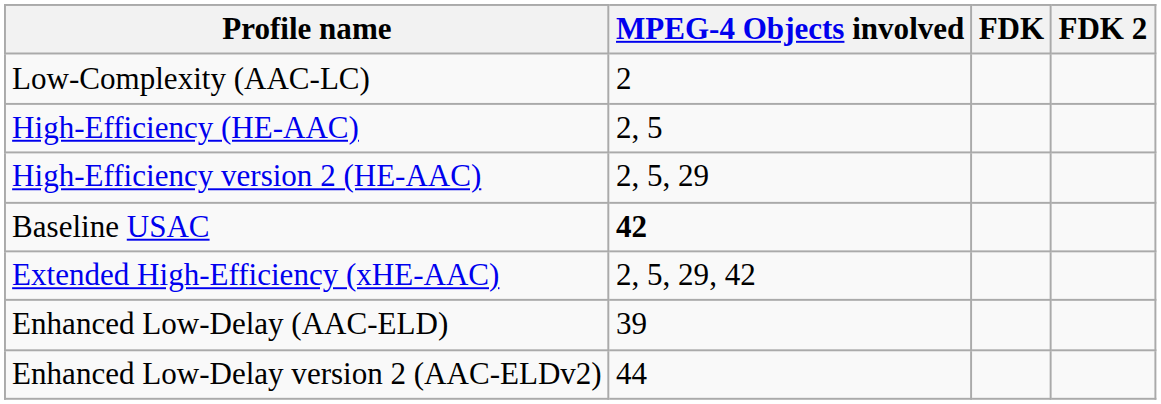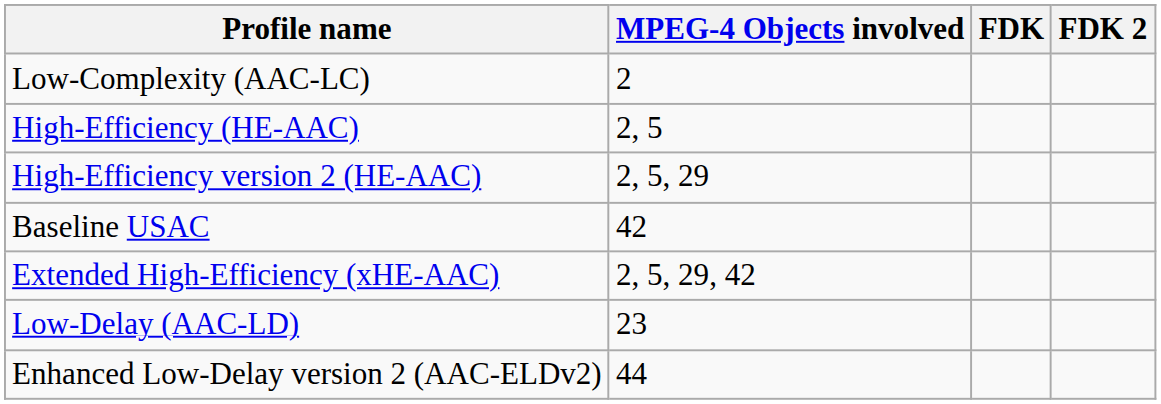Baseline USAC | MPEG-4 Objects involved: bold -> normal
+ row: Low-Delay (AAC-LD) | 23
- row: Enhanced Low-Delay (AAC-ELD) | 39
